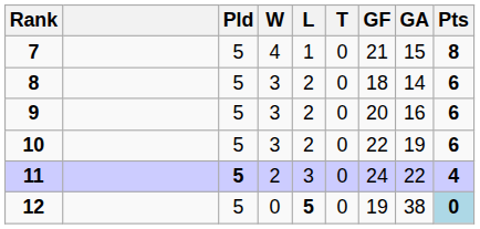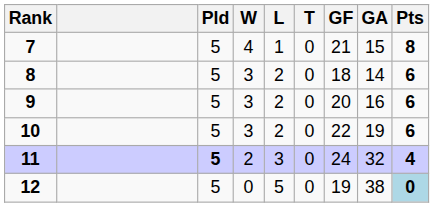11 | GA: 22 -> 32
12 | L: bold -> normal
